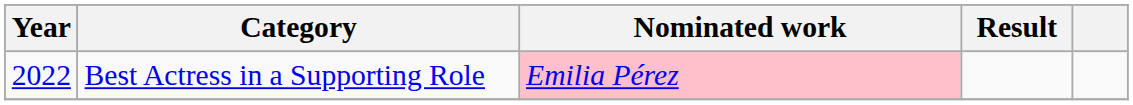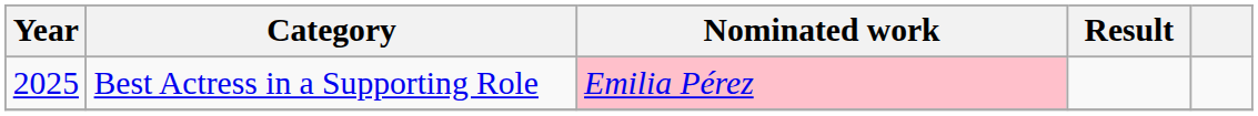Best Actress in a Supporting Role | Year: 2022 -> 2025
